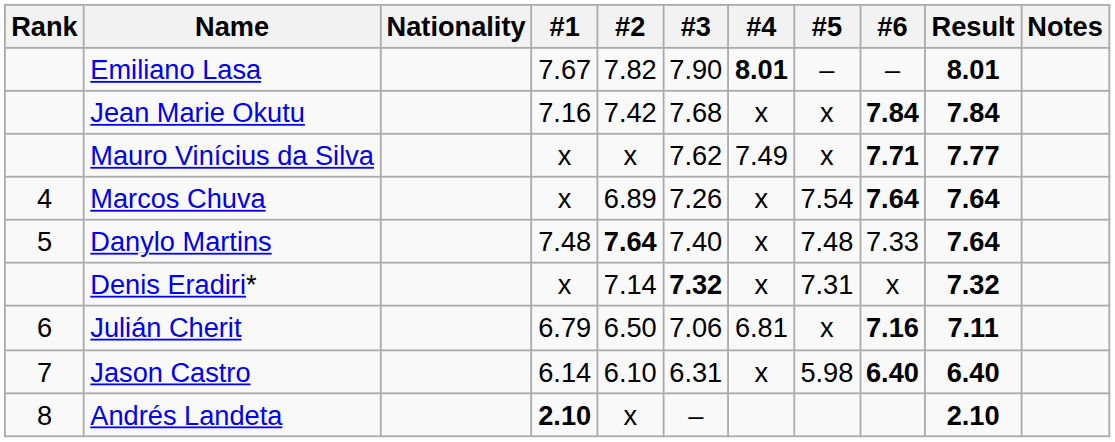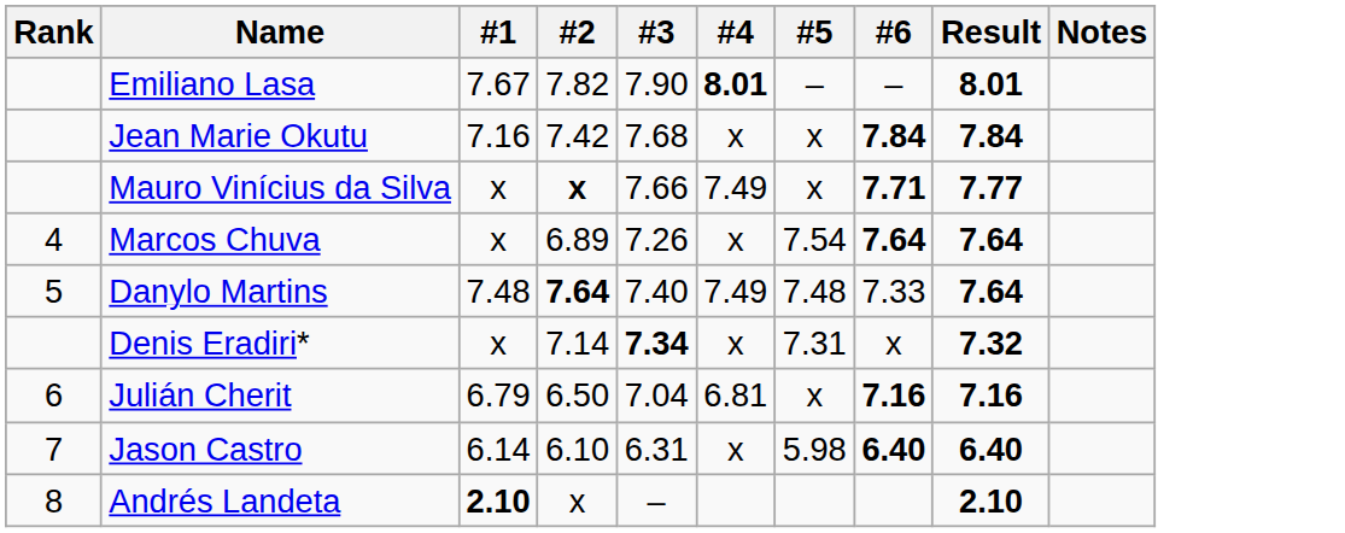- column: Nationality
Mauro Vinícius da Silva | #2: normal -> bold
Mauro Vinícius da Silva | #3: 7.62 -> 7.66
Danylo Martins | #4: x -> 7.49
Denis Eradiri* | #3: 7.32 -> 7.34
Julián Cherit | #3: 7.06 -> 7.04
Julián Cherit | Result: 7.11 -> 7.16
